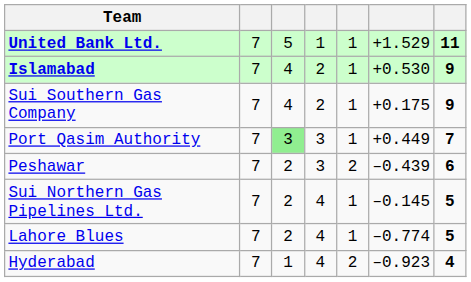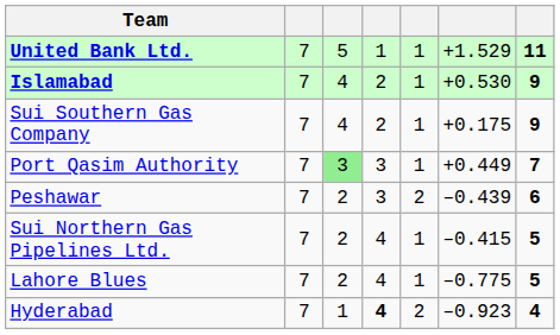Sui Northern Gas Pipelines Ltd. | column 6: –0.145 -> –0.415
Lahore Blues | column 6: –0.774 -> –0.775
Hyderabad | column 4: normal -> bold
